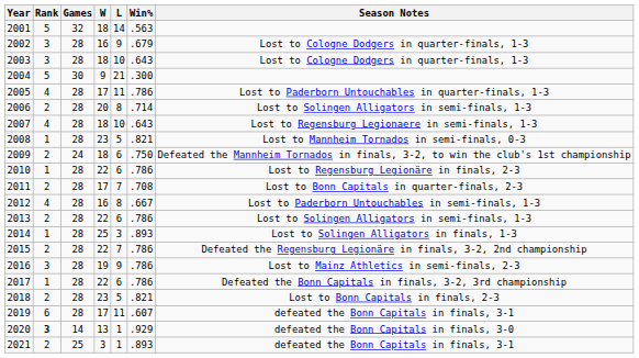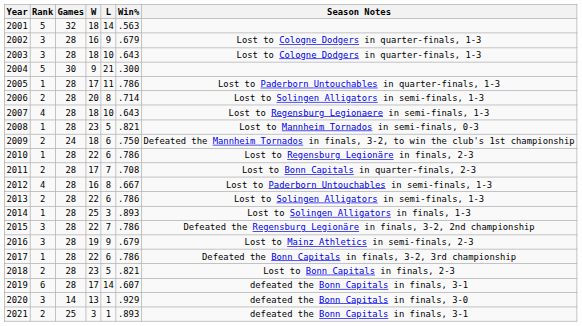2005 | Rank: 4 -> 1
2015 | Rank: 2 -> 3
2016 | Win%: .786 -> .679
2019 | L: 11 -> 14
2020 | Rank: bold -> normal
